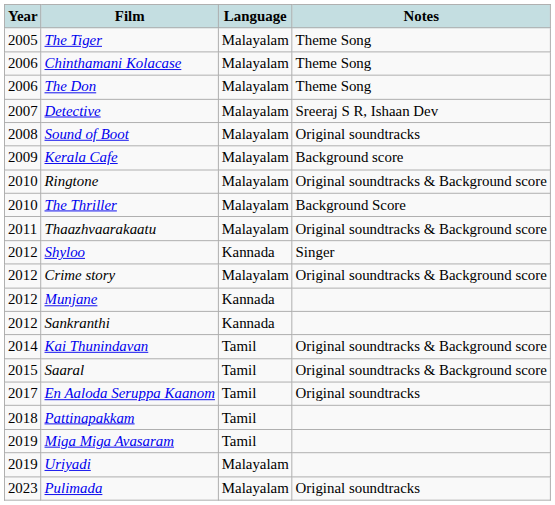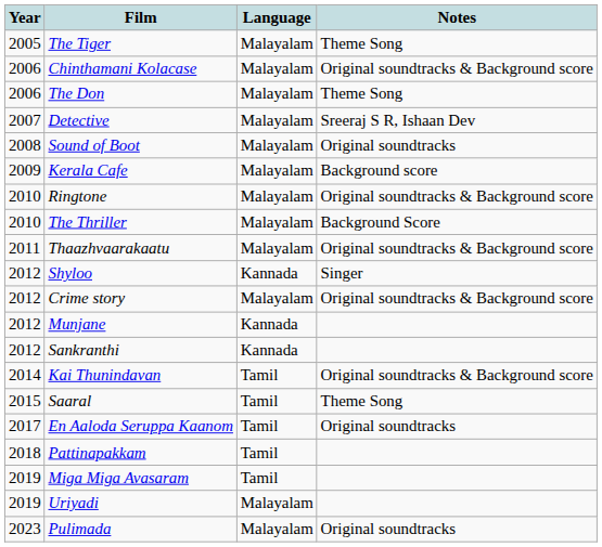Chinthamani Kolacase | Notes: Theme Song -> Original soundtracks & Background score
Saaral | Notes: Original soundtracks & Background score -> Theme Song
